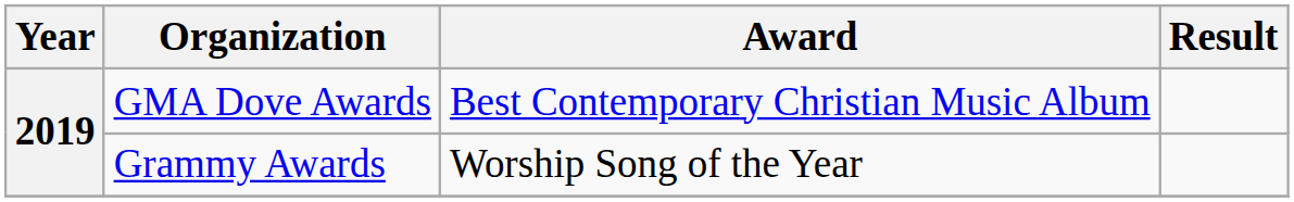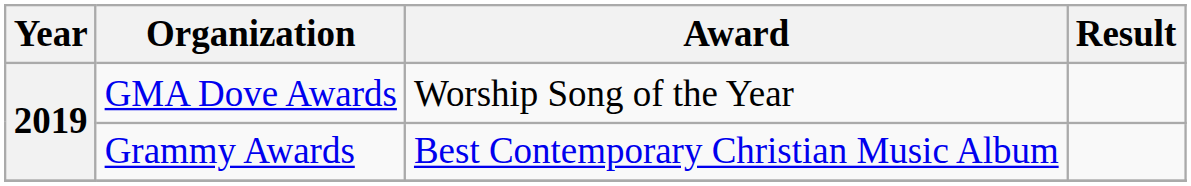GMA Dove Awards | Award: Best Contemporary Christian Music Album -> Worship Song of the Year
Grammy Awards | Award: Worship Song of the Year -> Best Contemporary Christian Music Album
